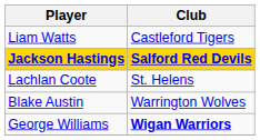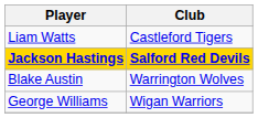- row: Lachlan Coote | St. Helens
George Williams | Club: bold -> normal
